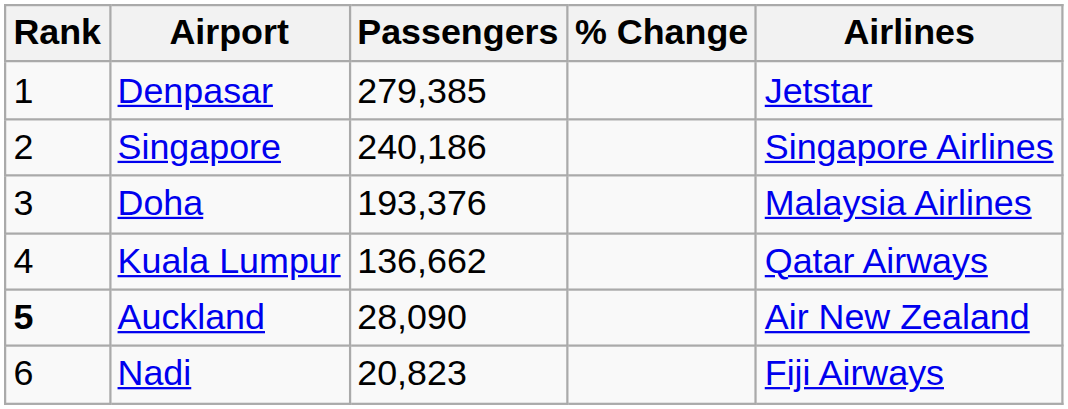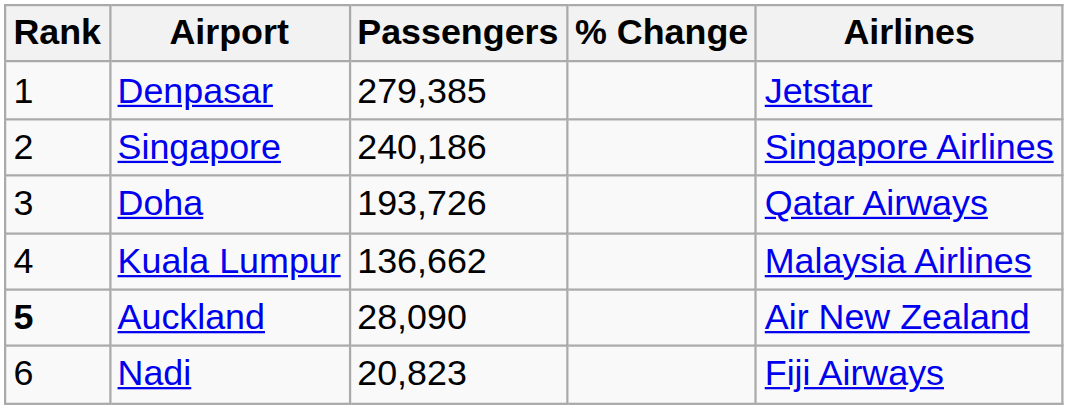Doha | Passengers: 193,376 -> 193,726
Doha | Airlines: Malaysia Airlines -> Qatar Airways
Kuala Lumpur | Airlines: Qatar Airways -> Malaysia Airlines
